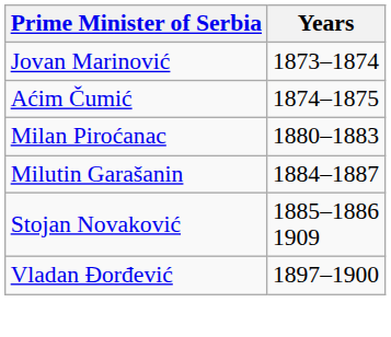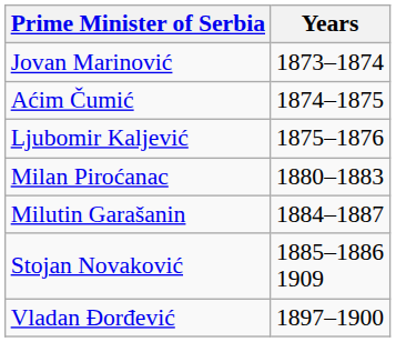+ row: Ljubomir Kaljević | 1875–1876
